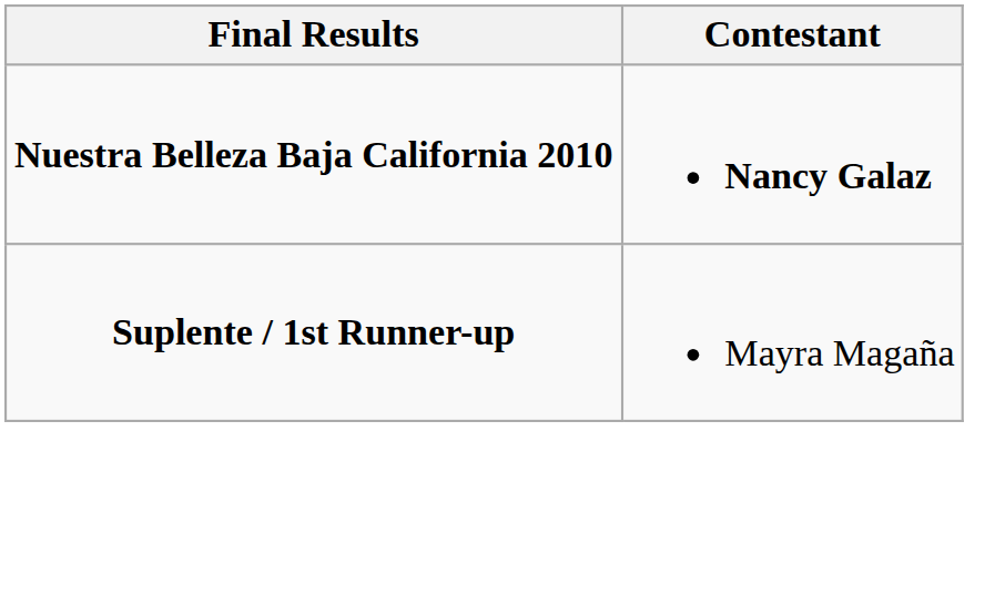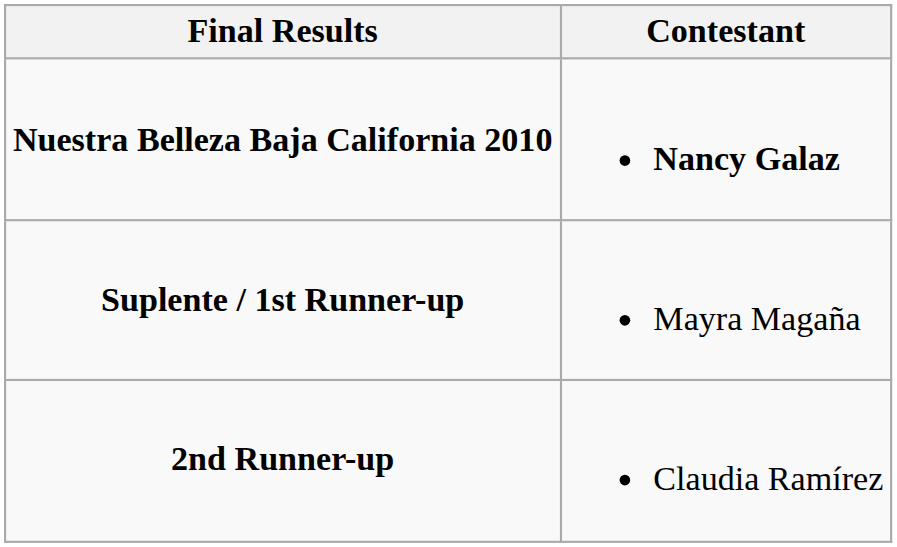+ row: 2nd Runner-up | Claudia Ramírez
